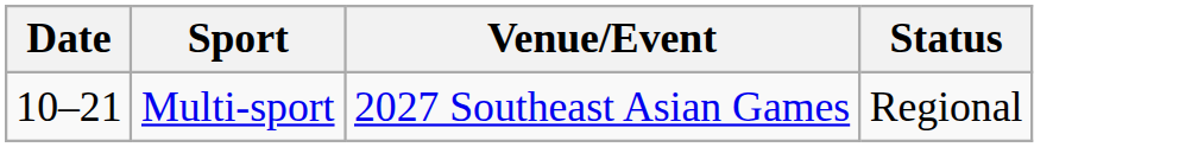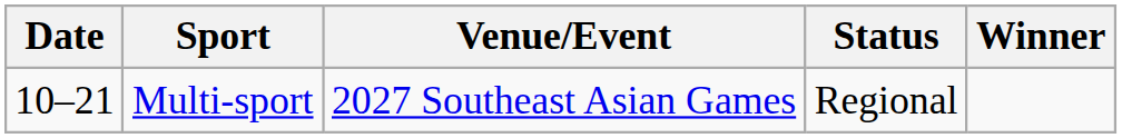+ column: Winner
